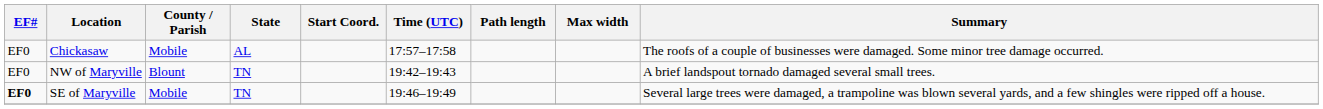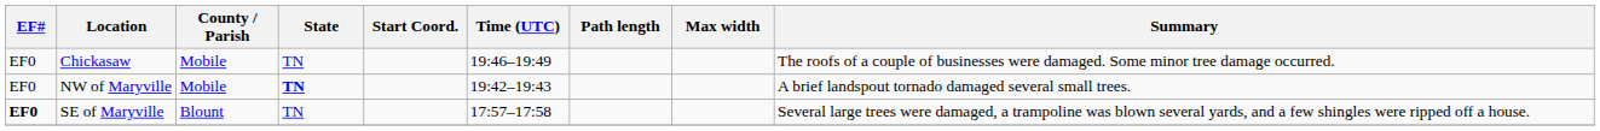Chickasaw | State: AL -> TN
Chickasaw | Time (UTC): 17:57–17:58 -> 19:46–19:49
NW of Maryville | County / Parish: Blount -> Mobile
NW of Maryville | State: normal -> bold
SE of Maryville | County / Parish: Mobile -> Blount
SE of Maryville | Time (UTC): 19:46–19:49 -> 17:57–17:58
